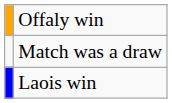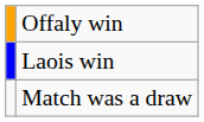rows swapped: Laois win <-> Match was a draw
